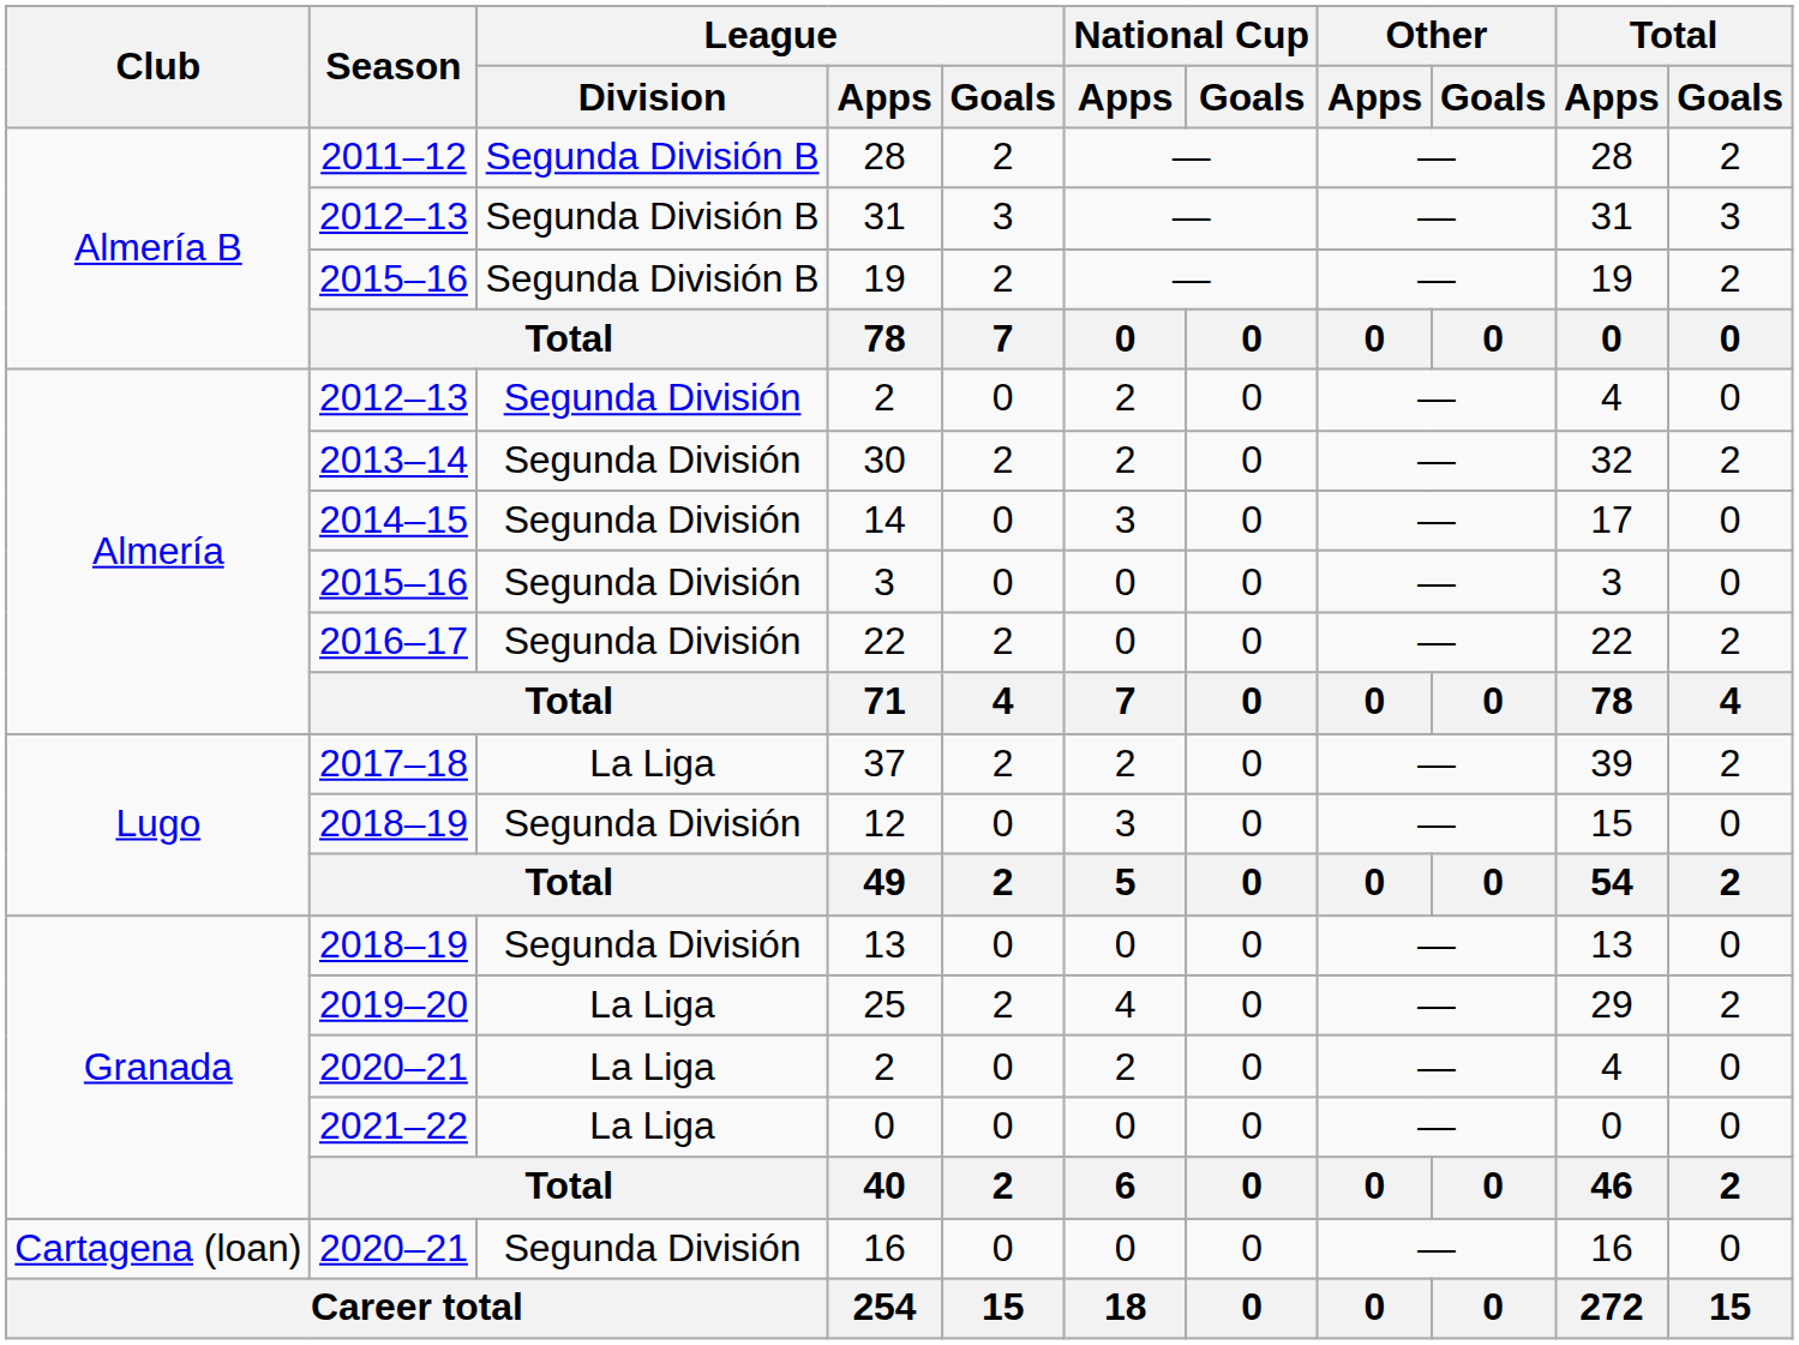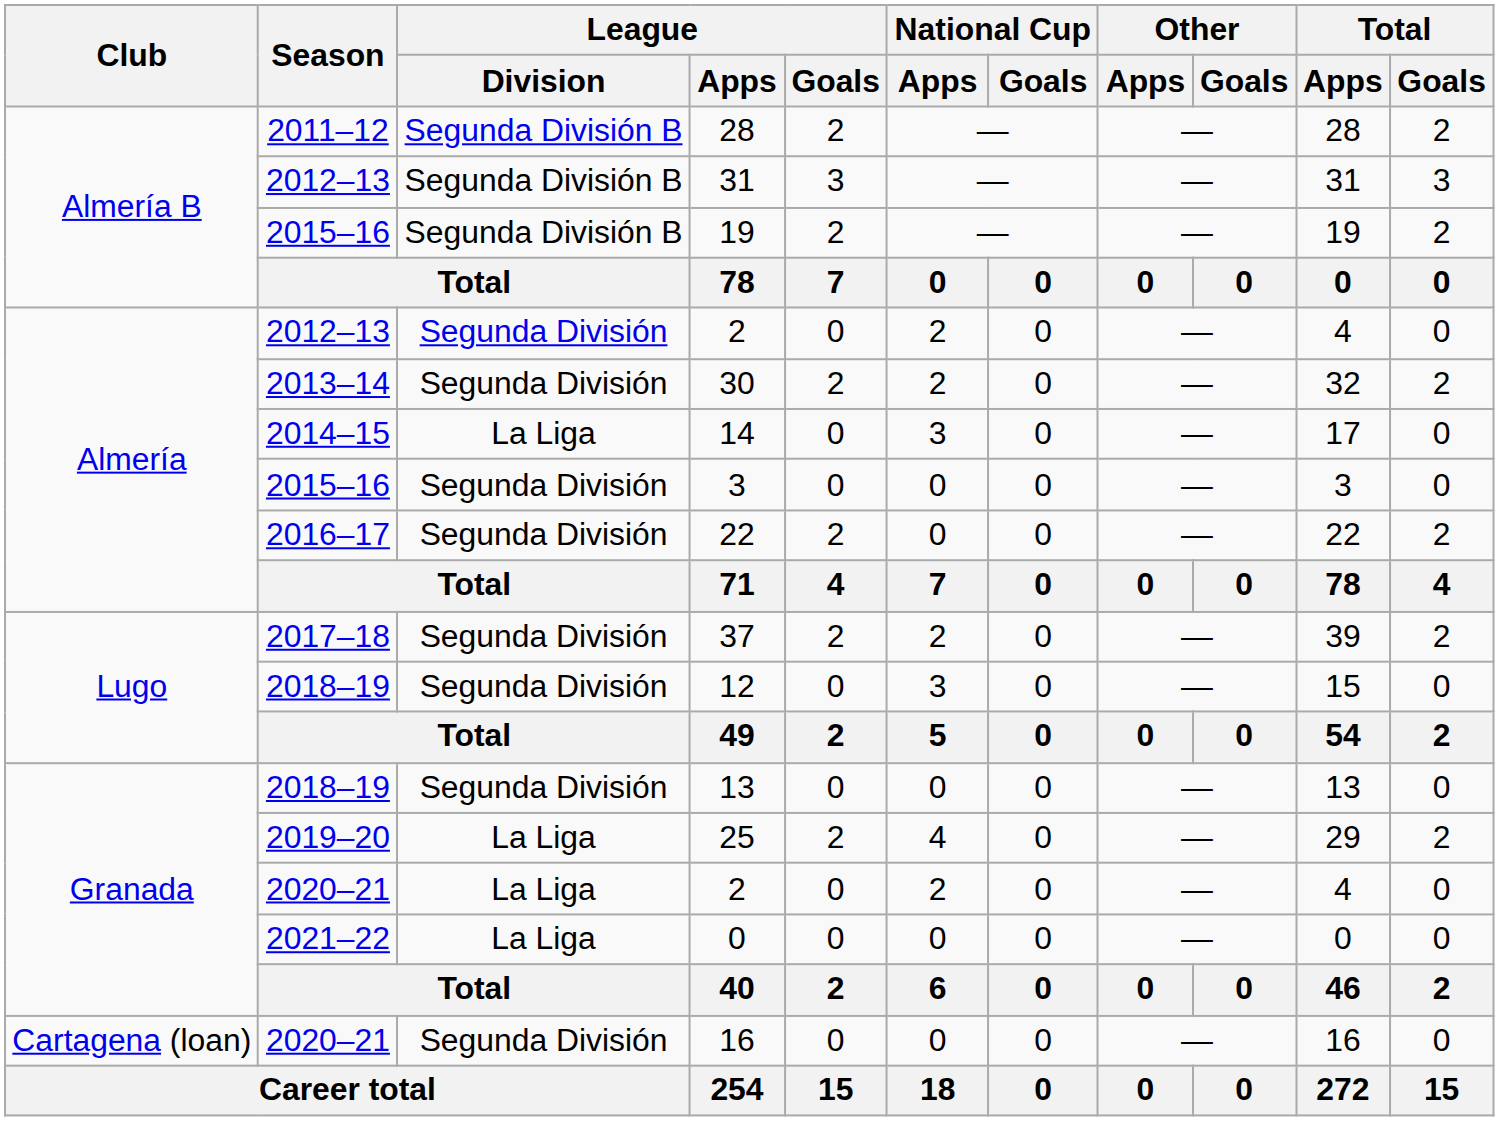14 | League / Division: Segunda División -> La Liga
37 | League / Division: La Liga -> Segunda División
